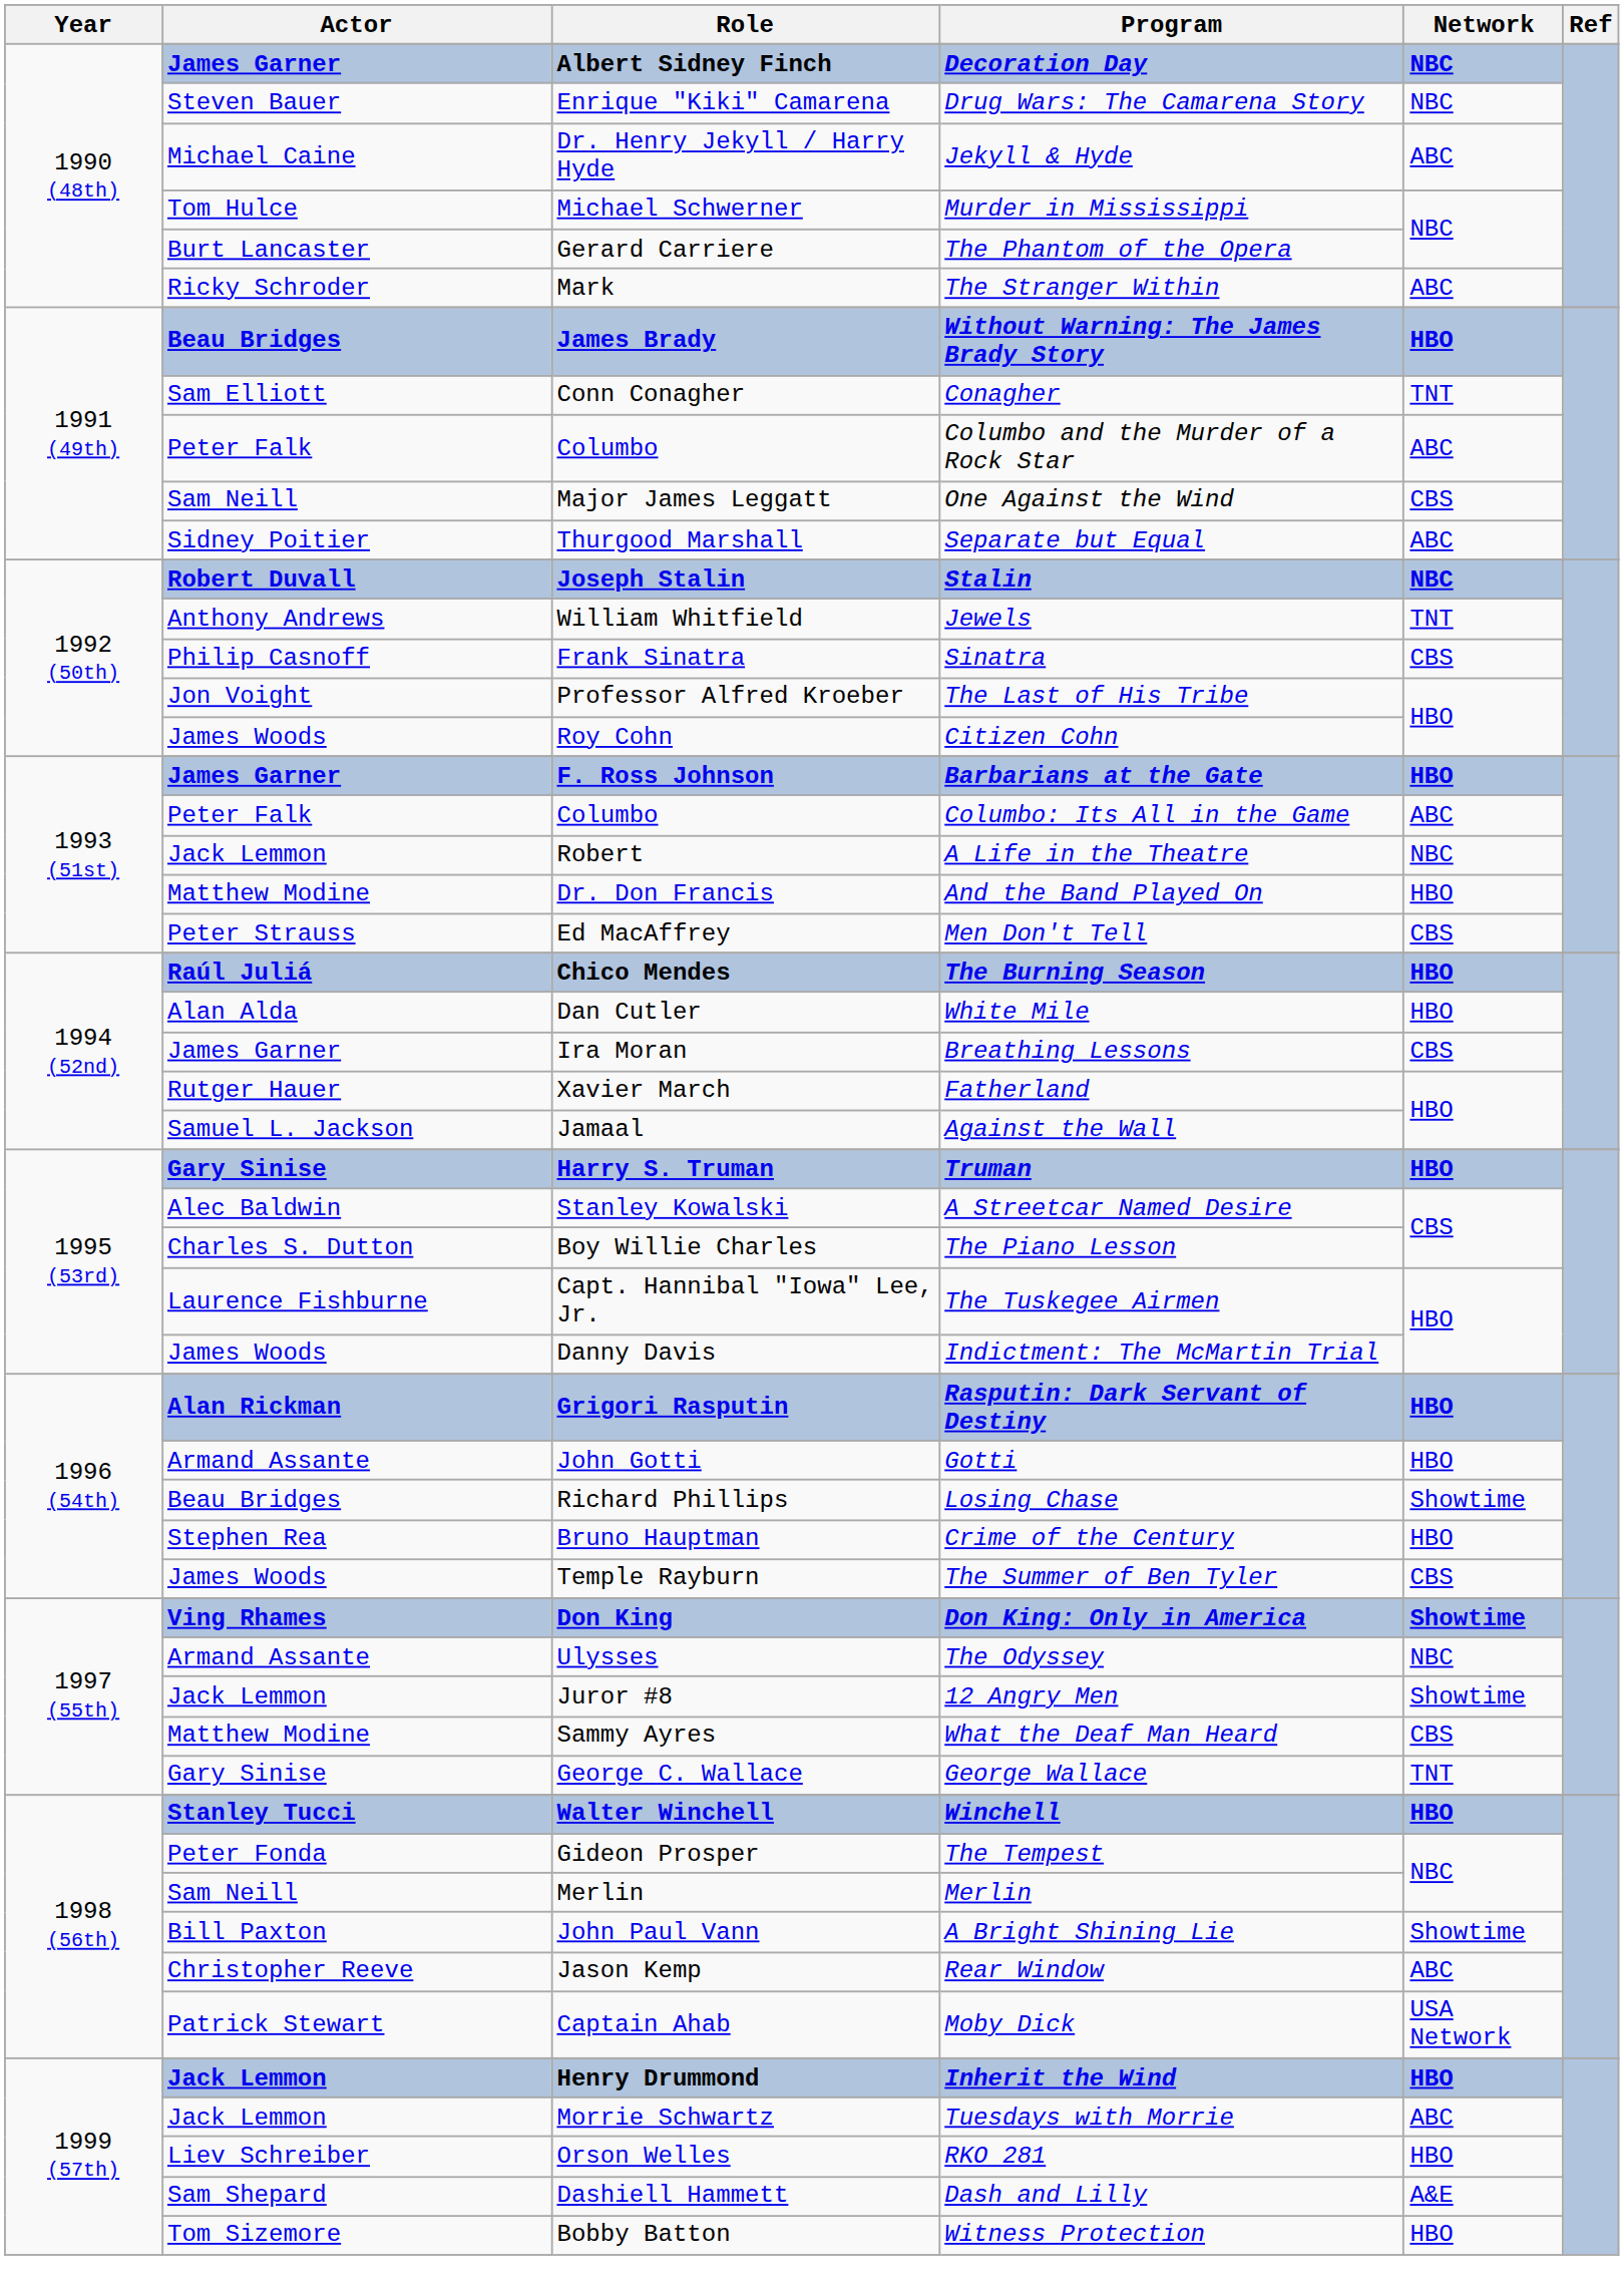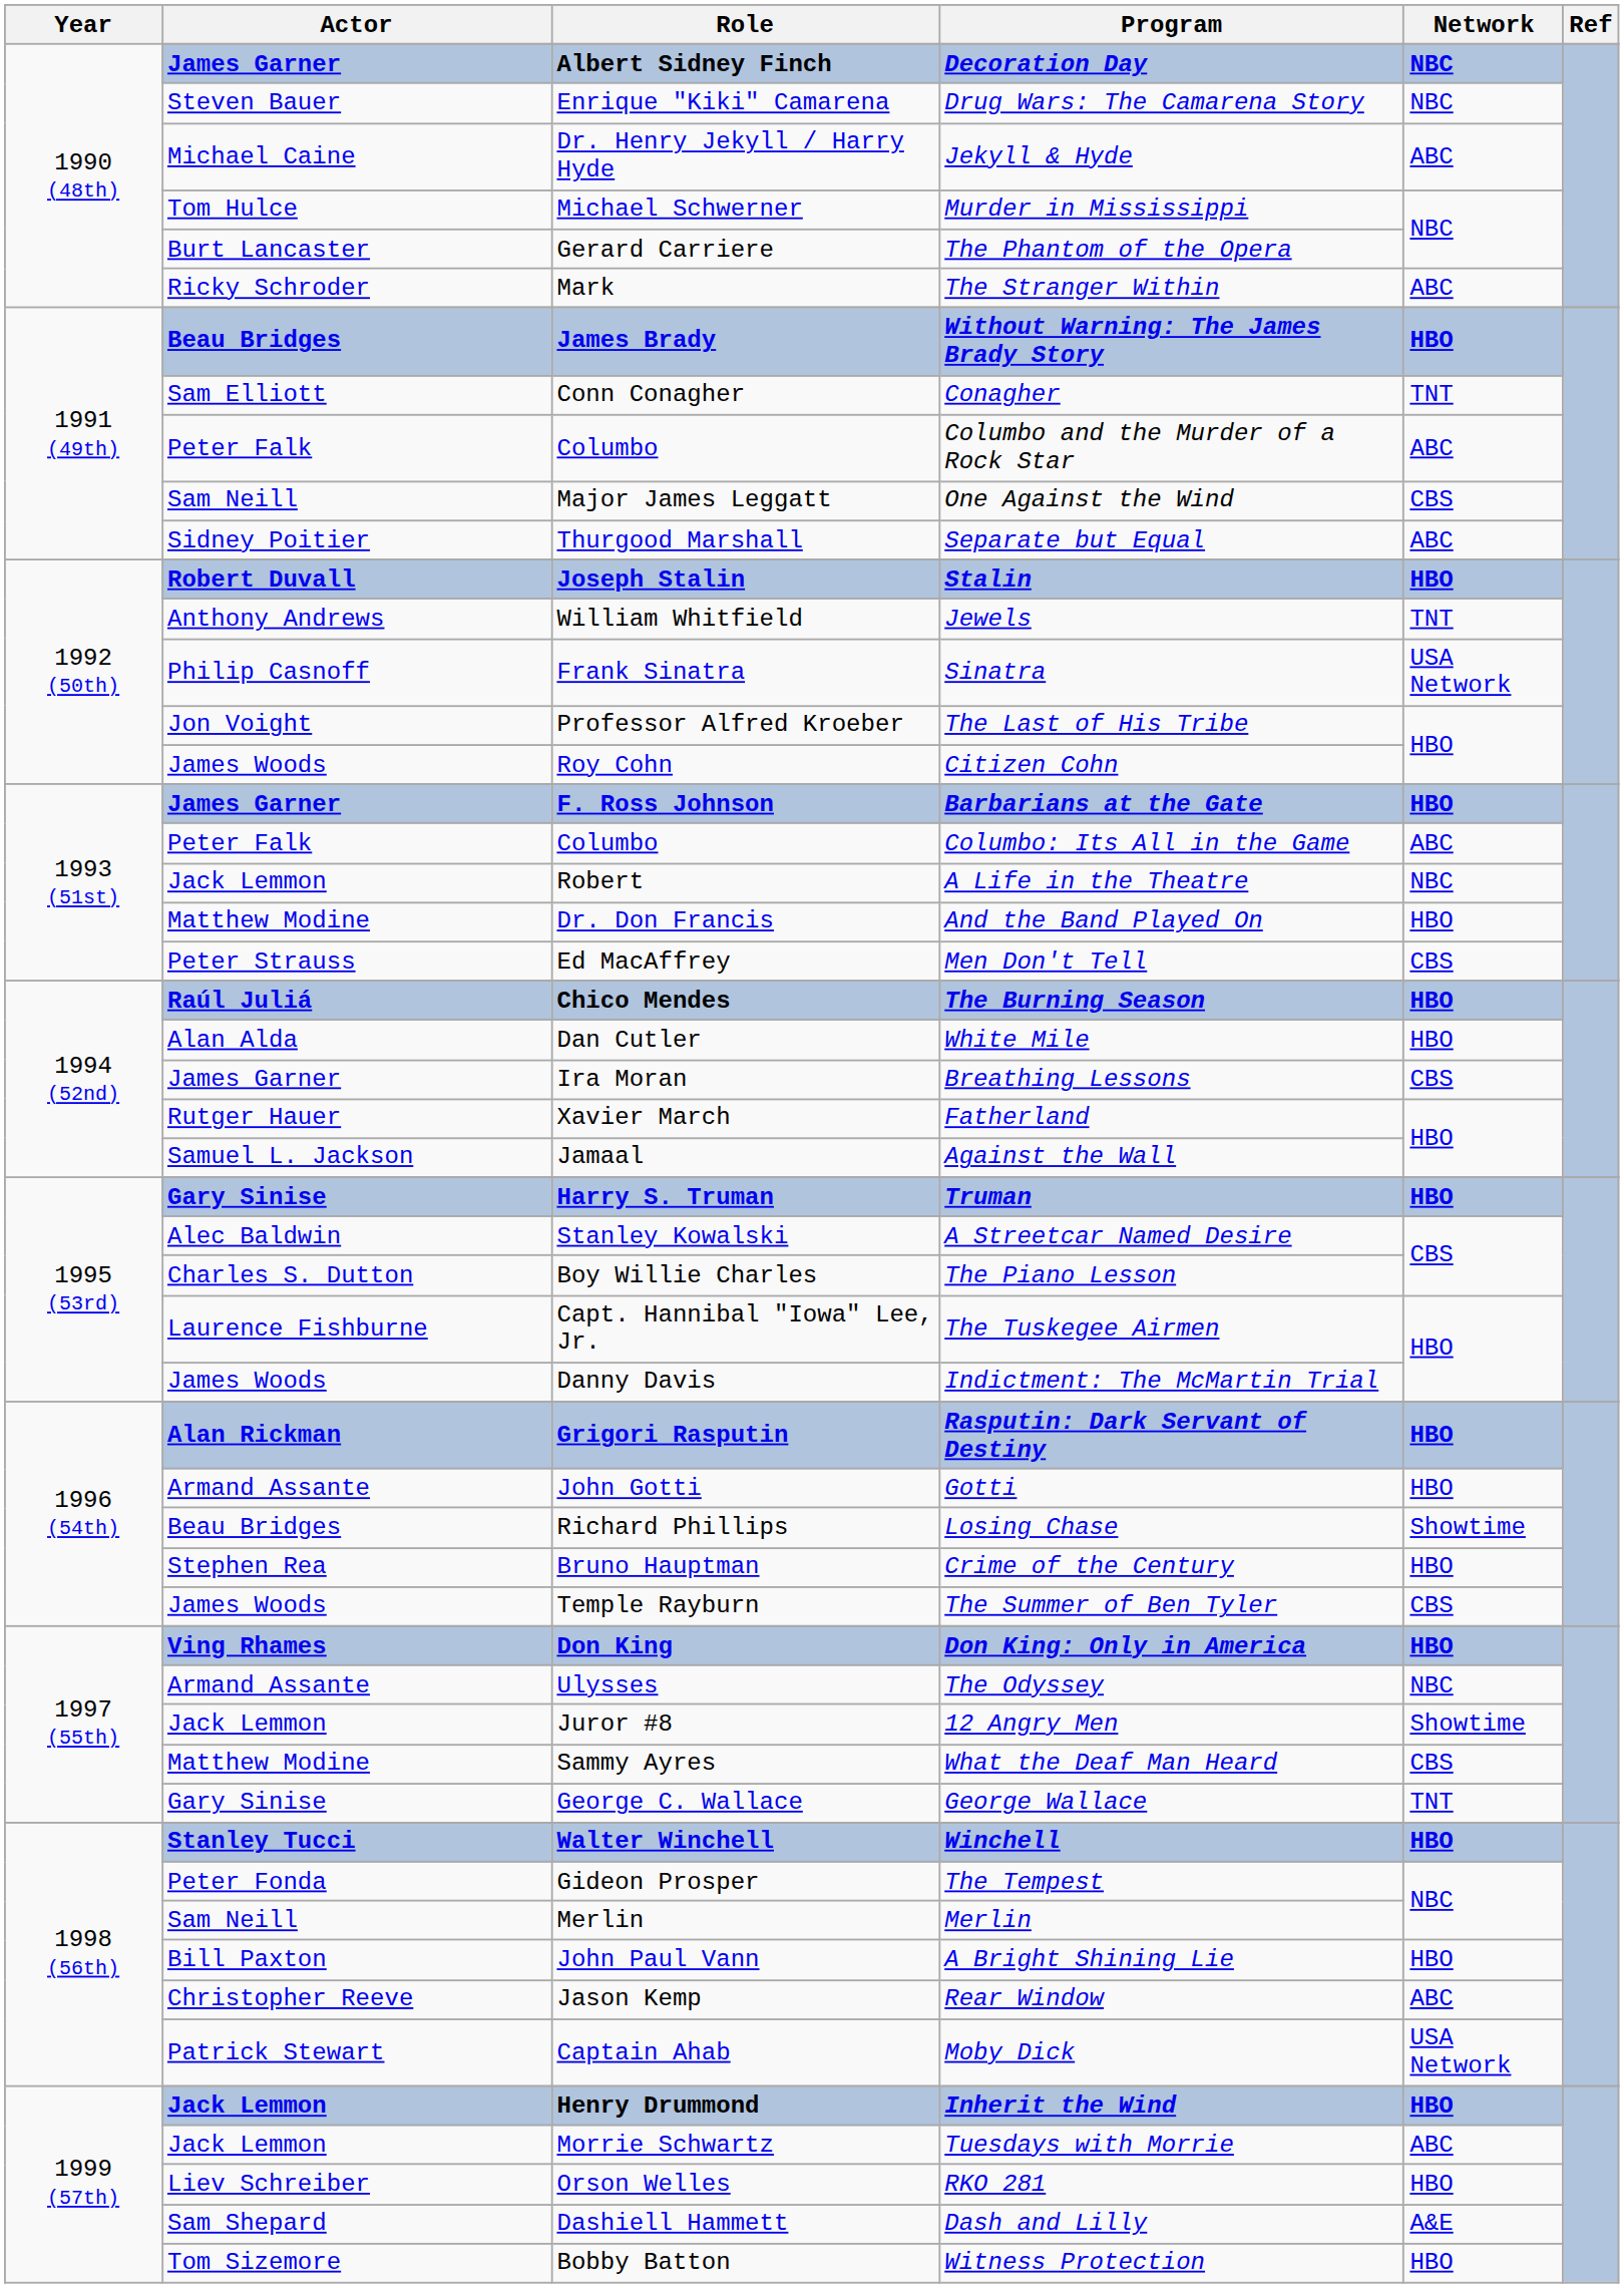Stalin | Network: NBC -> HBO
Sinatra | Network: CBS -> USA Network
Don King: Only in America | Network: Showtime -> HBO
A Bright Shining Lie | Network: Showtime -> HBO
